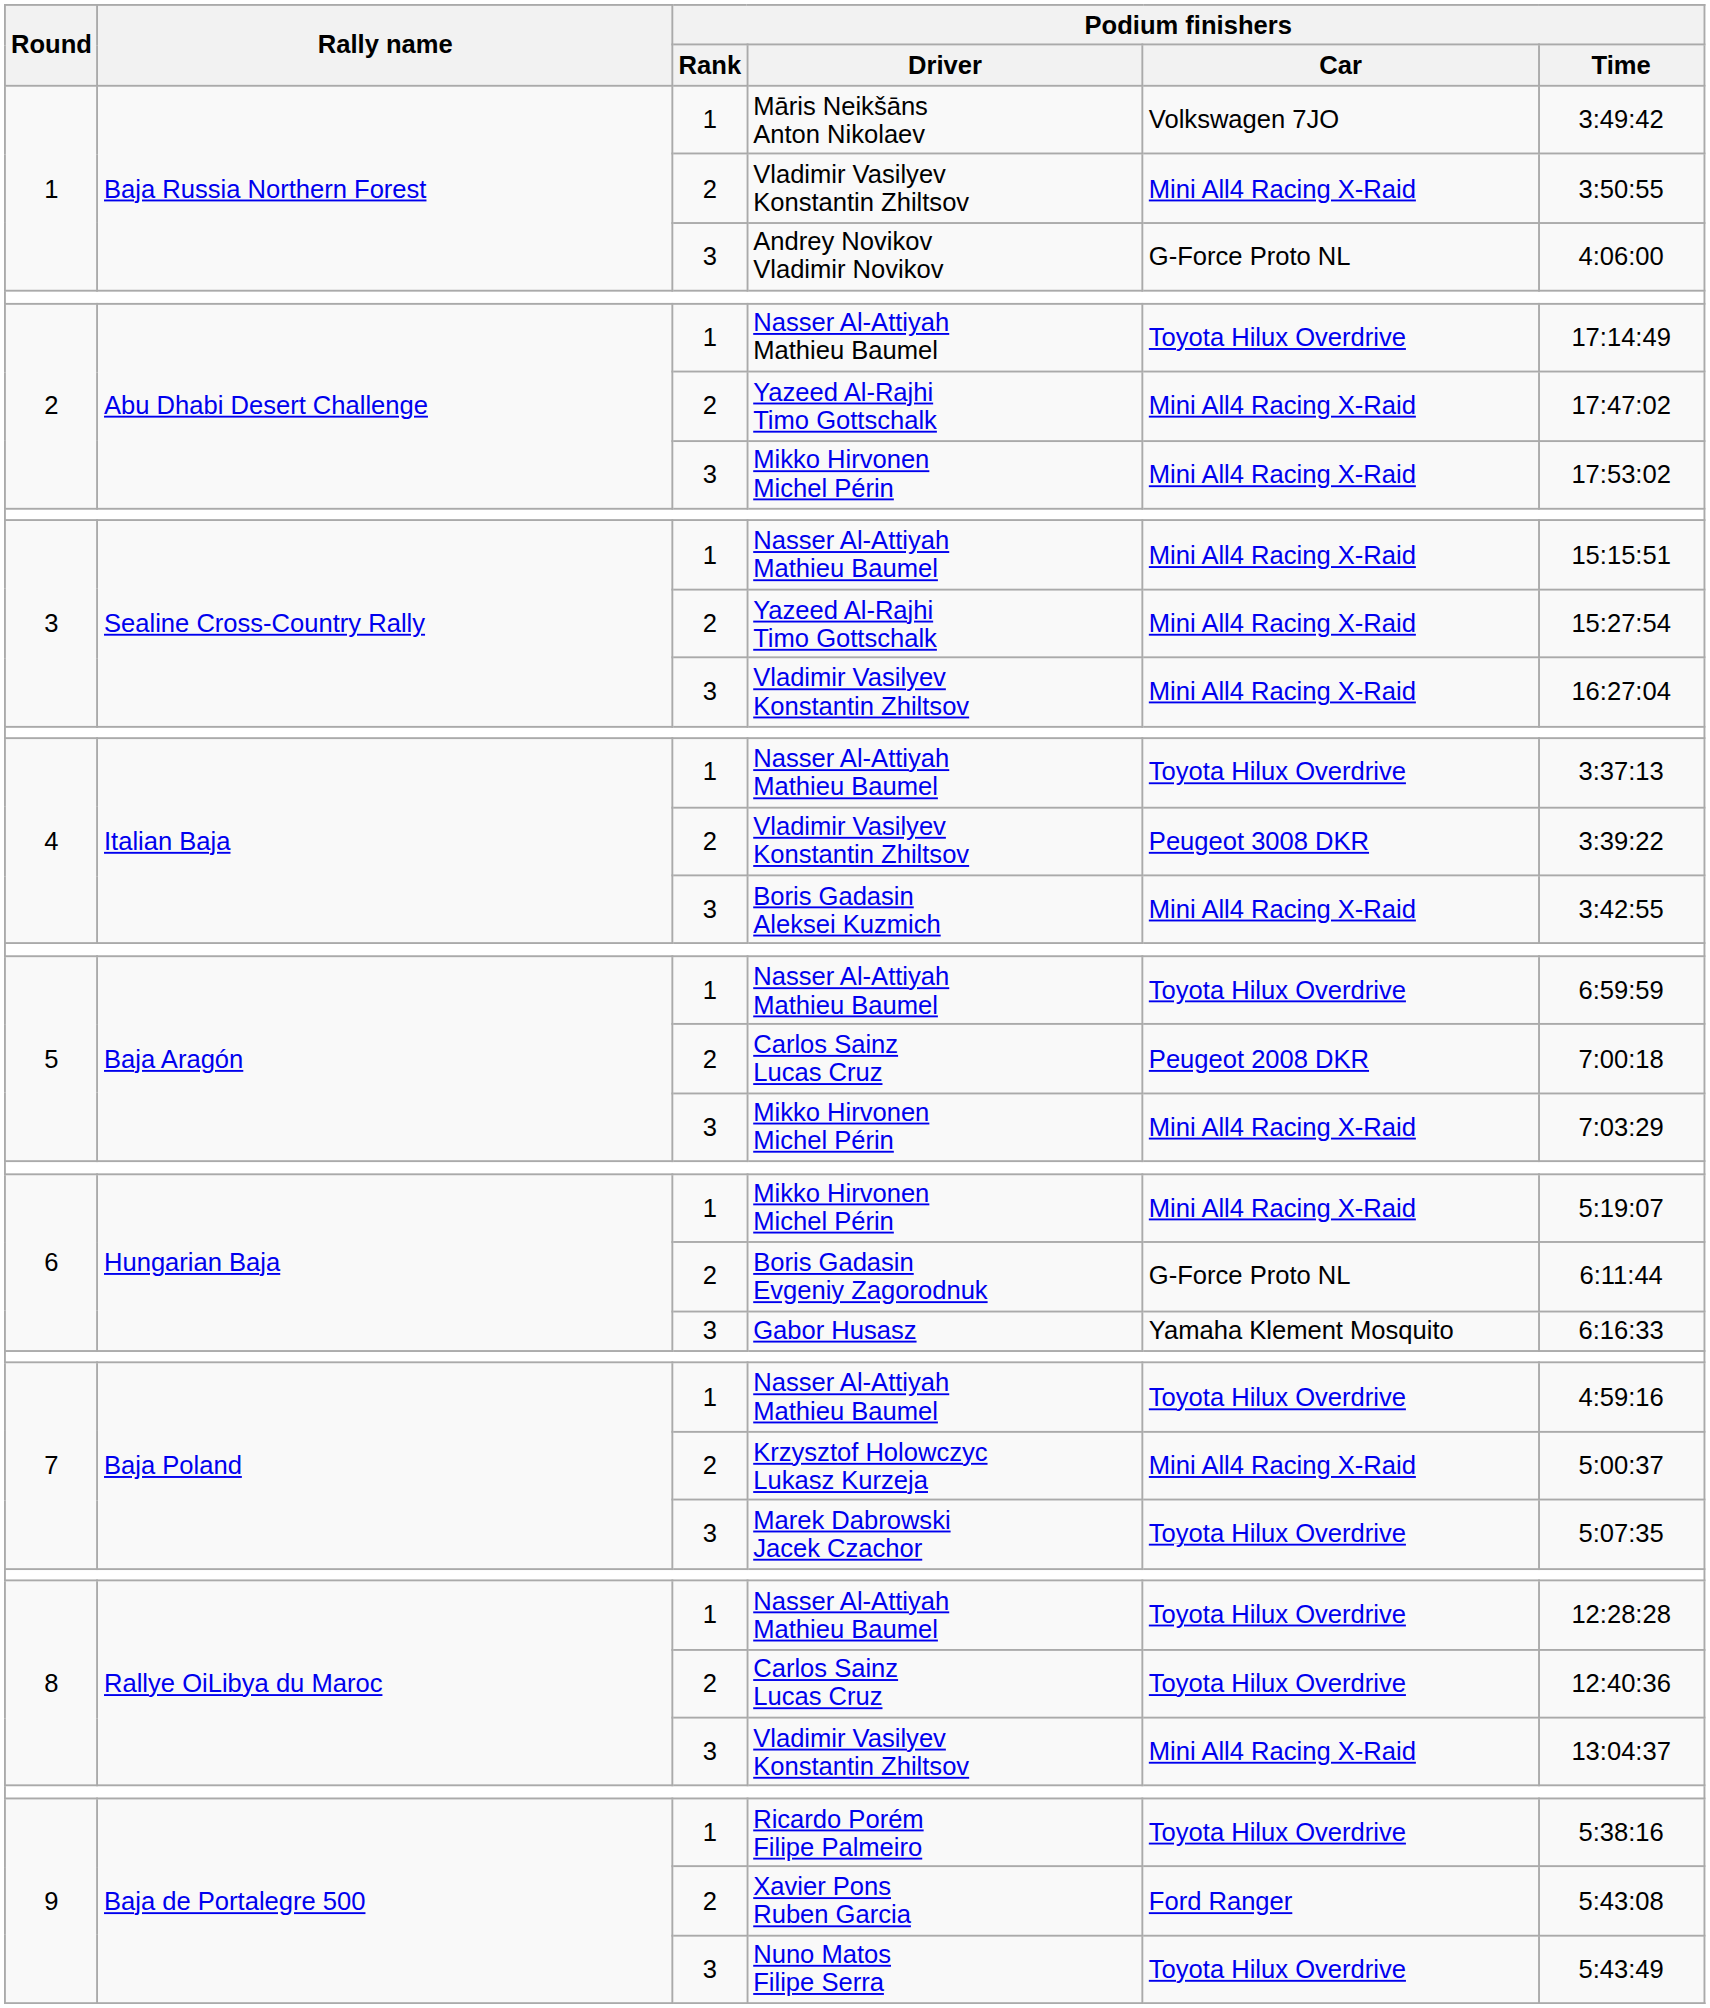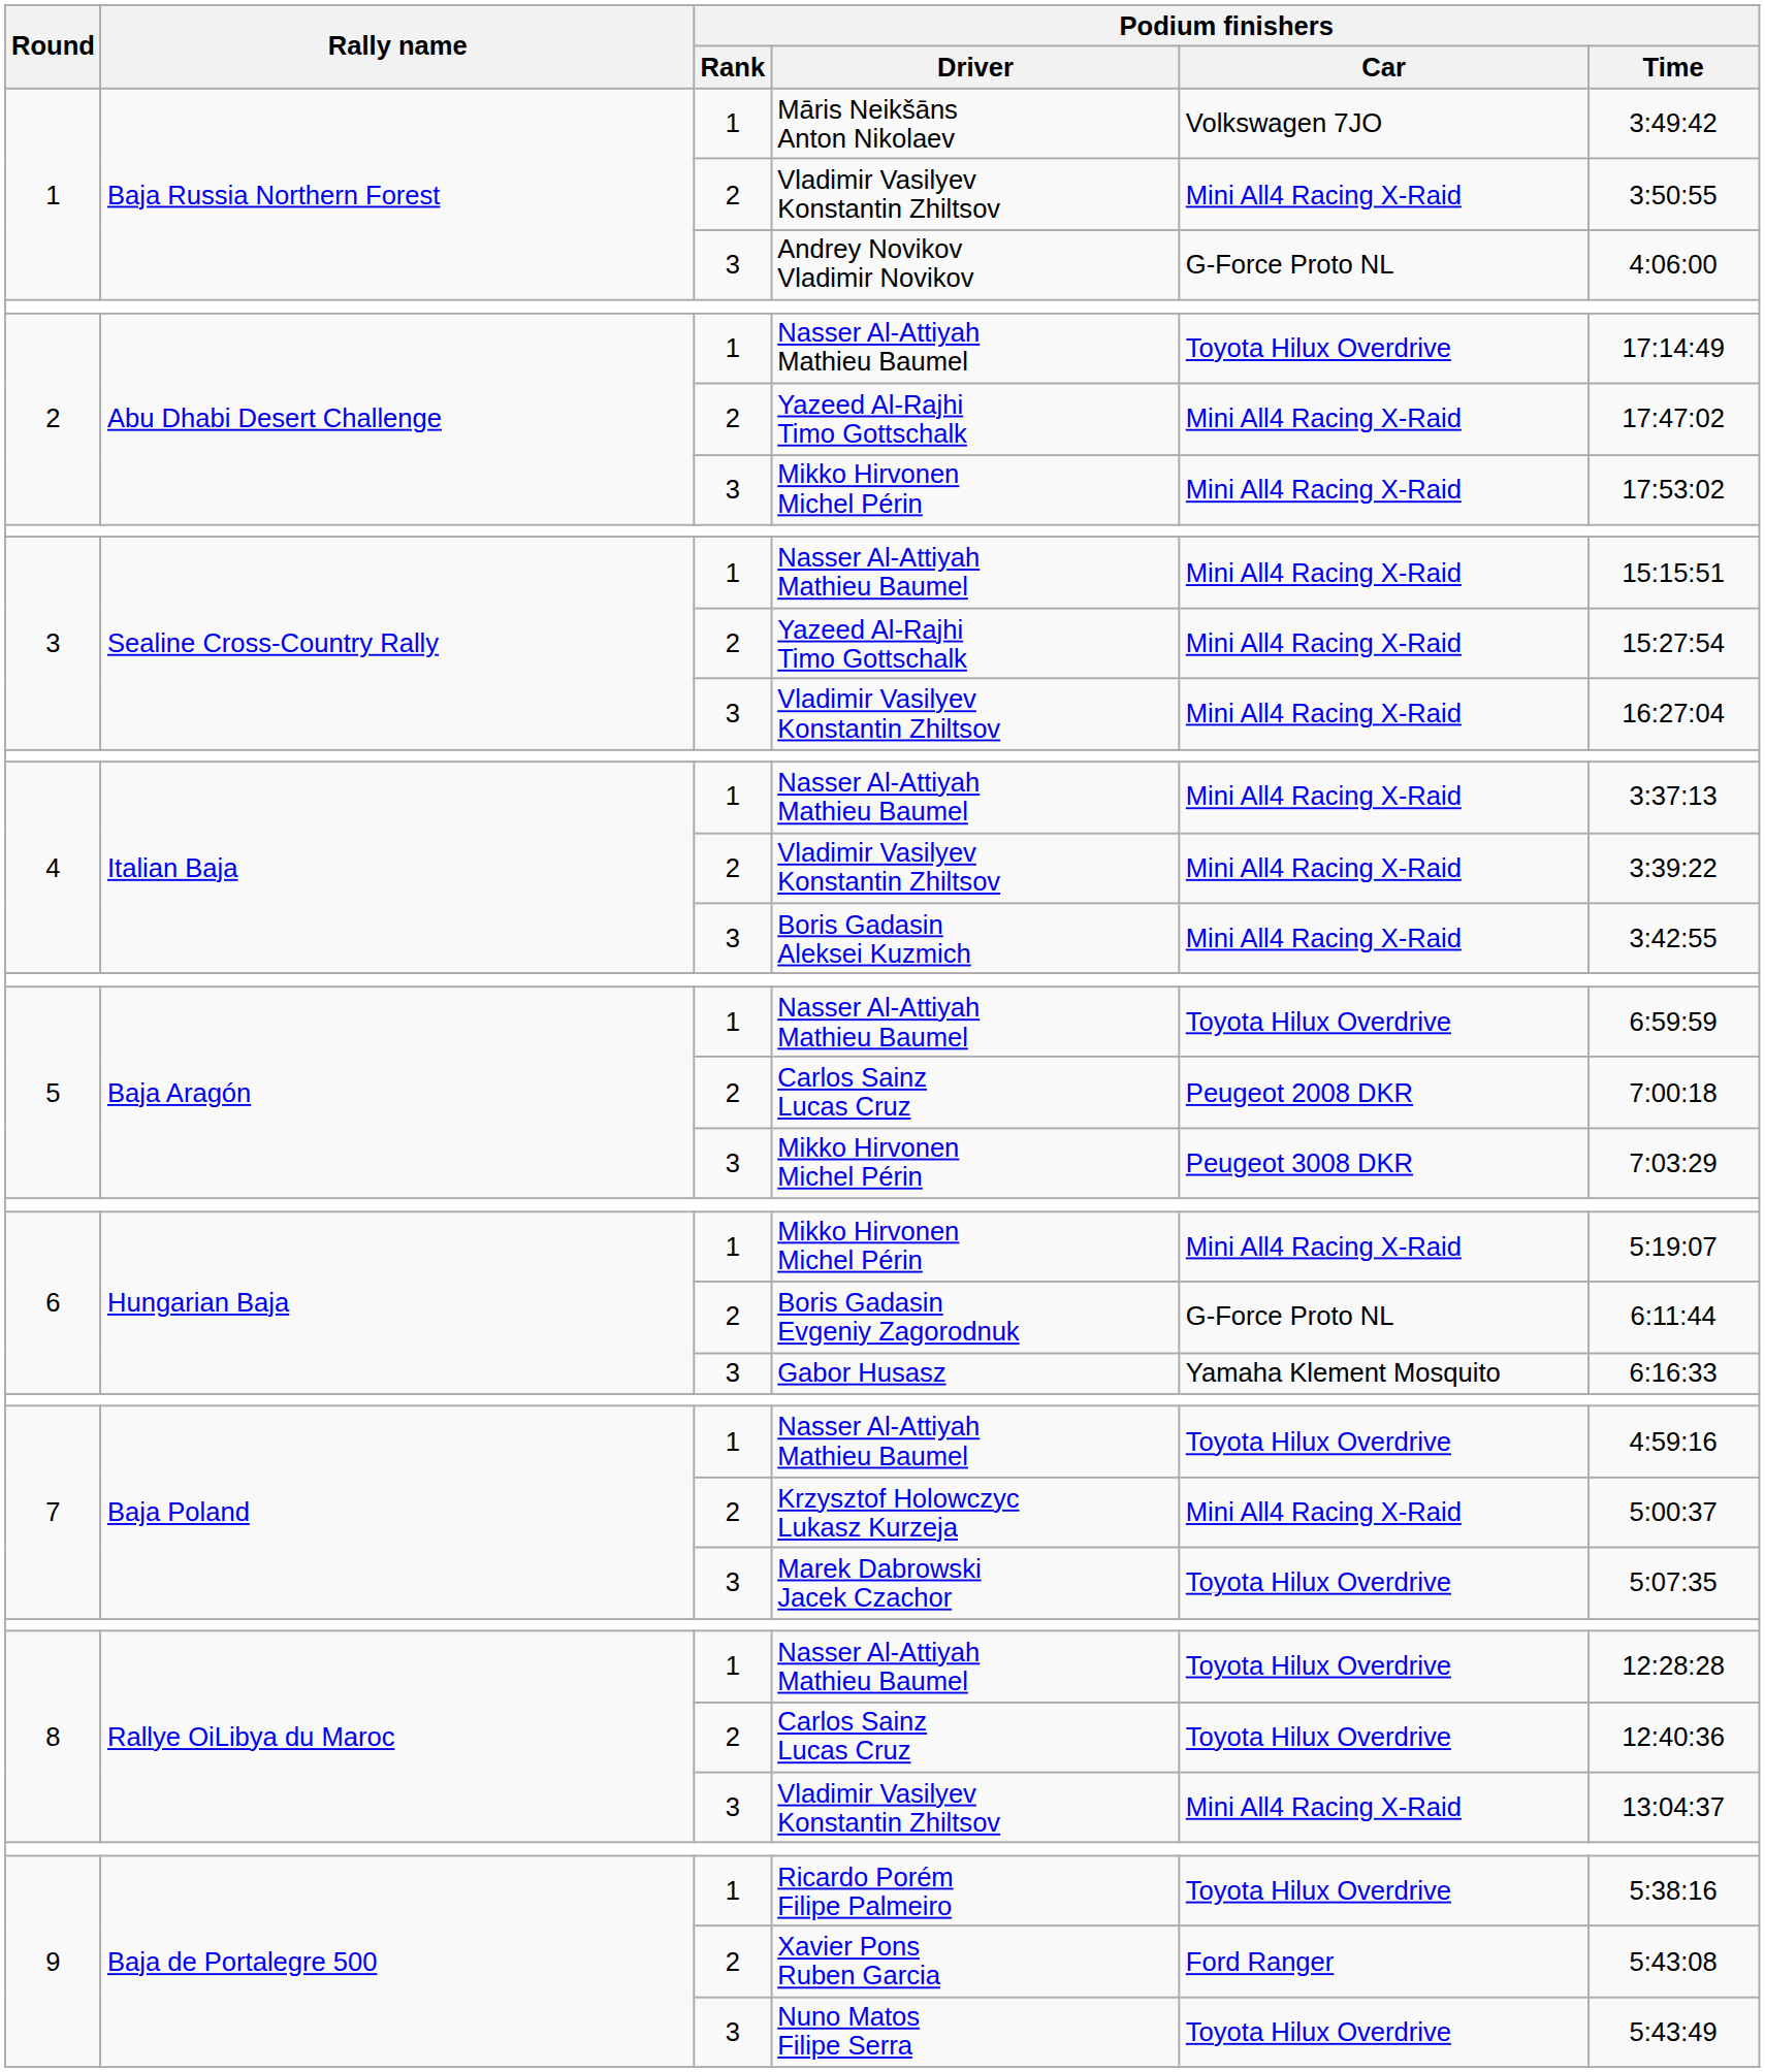4 / Nasser Al-Attiyah Mathieu Baumel | Podium finishers / Car: Toyota Hilux Overdrive -> Mini All4 Racing X-Raid
4 / Vladimir Vasilyev Konstantin Zhiltsov | Podium finishers / Car: Peugeot 3008 DKR -> Mini All4 Racing X-Raid
5 / Mikko Hirvonen Michel Périn | Podium finishers / Car: Mini All4 Racing X-Raid -> Peugeot 3008 DKR
